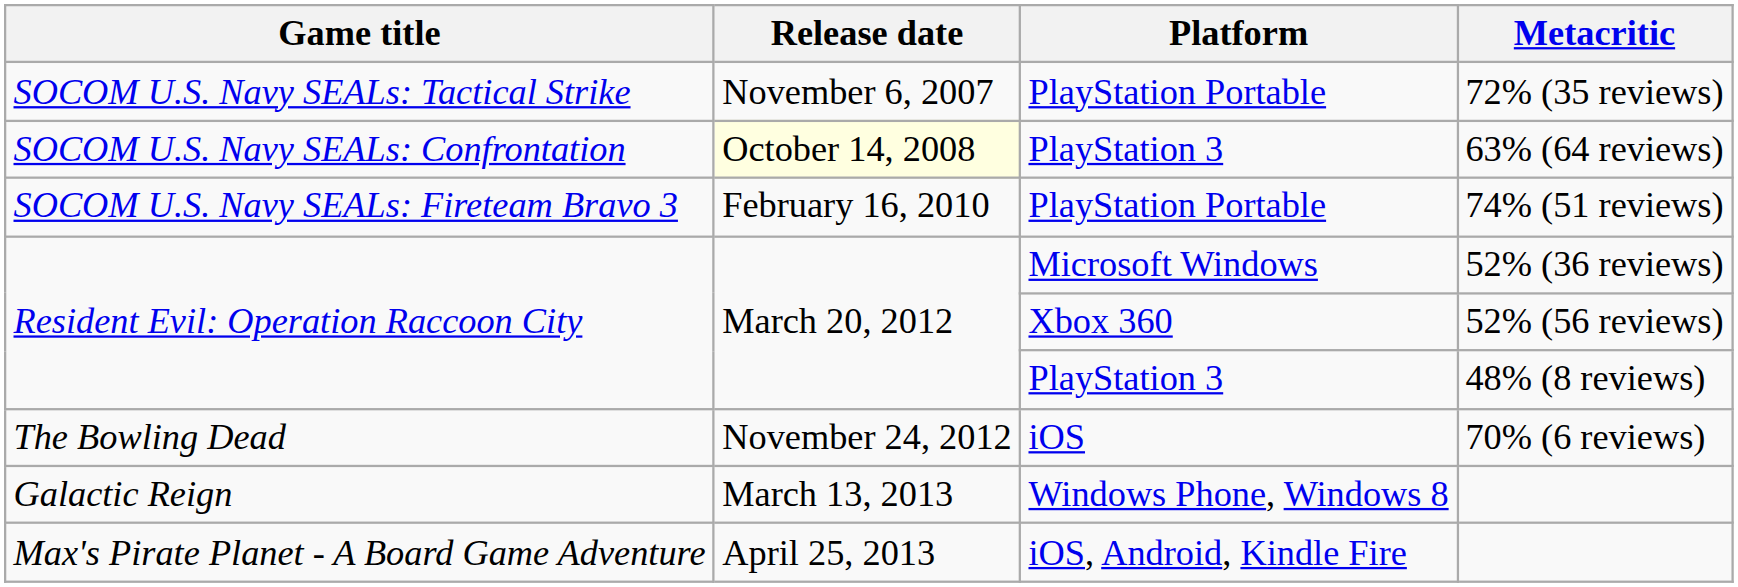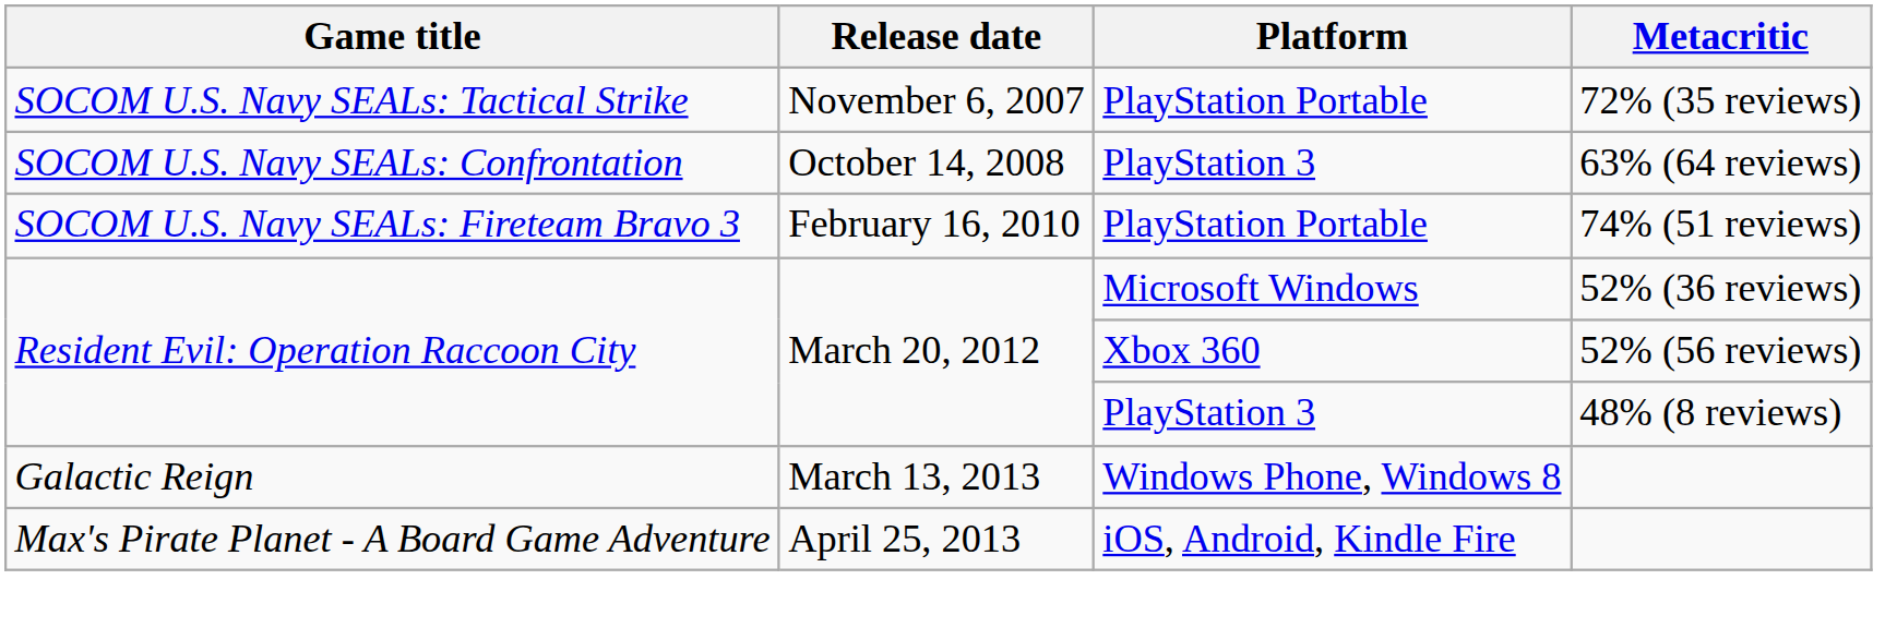63% (64 reviews) | Release date: lightyellow background -> no background
- row: The Bowling Dead | November 24, 2012 | iOS | 70% (6 reviews)
